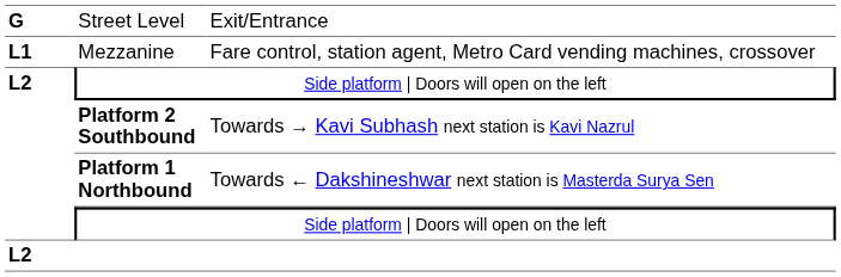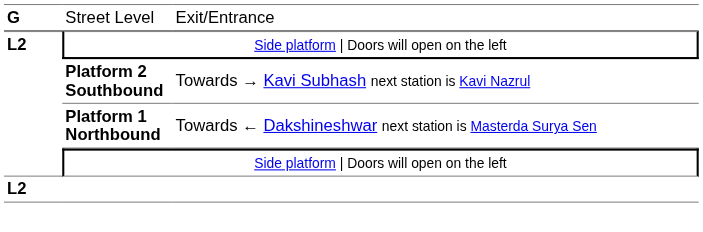- row: L1 | Mezzanine | Fare control, station agent, Metro Card vending machines, crossover
